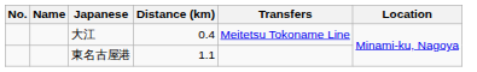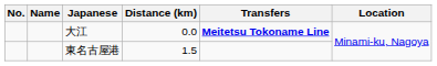大江 | Distance (km): 0.4 -> 0.0
大江 | Transfers: normal -> bold
東名古屋港 | Distance (km): 1.1 -> 1.5
